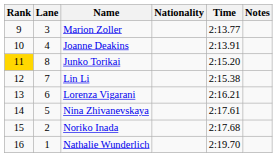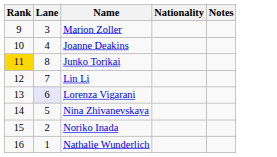- column: Time | 2:13.77 | 2:13.91 | 2:15.20 | 2:15.38 | 2:16.21 | 2:17.61 | 2:17.68 | 2:19.70
Lorenza Vigarani | Lane: no background -> lavender background
